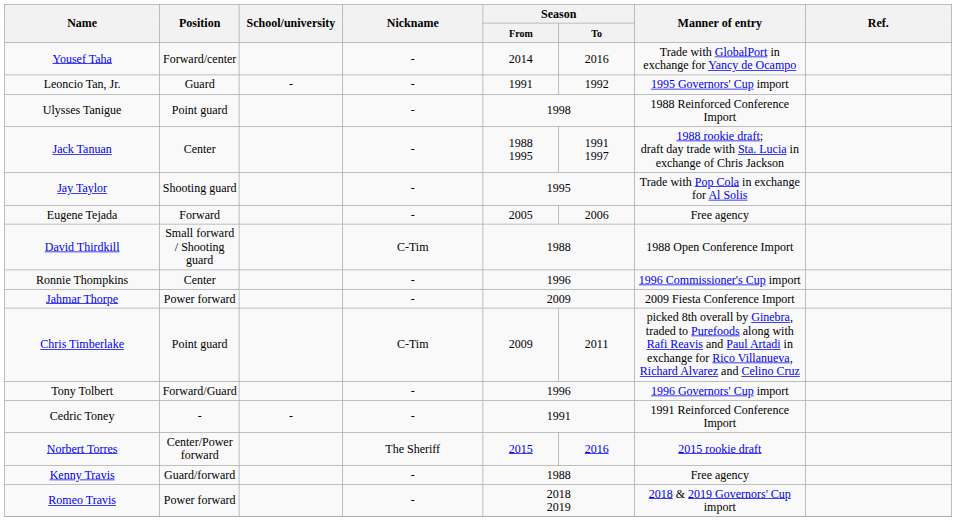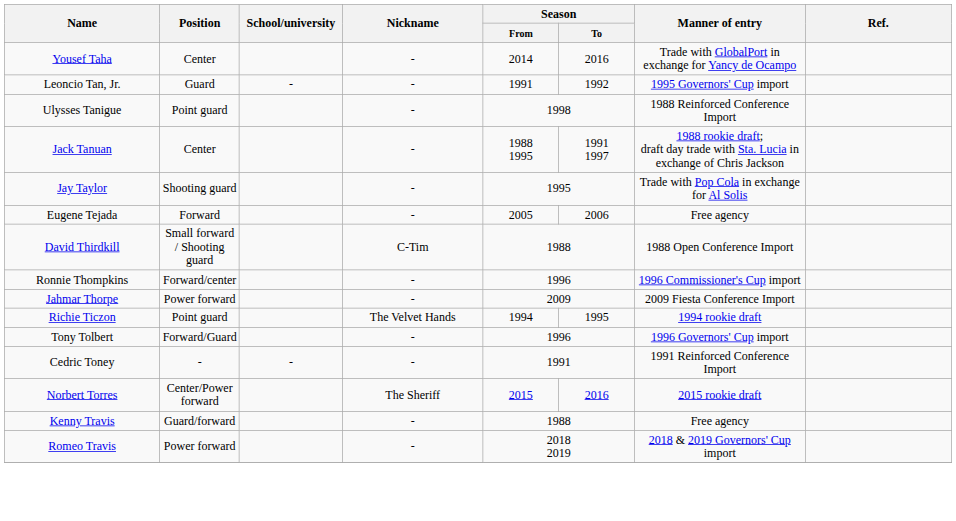Yousef Taha | Position: Forward/center -> Center
Ronnie Thompkins | Position: Center -> Forward/center
+ row: Richie Ticzon | Point guard | The Velvet Hands | 1994 | 1995 | 1994 rookie draft
- row: Chris Timberlake | Point guard | C-Tim | 2009 | 2011 | picked 8th overall by Ginebra, traded to Purefoods along with Rafi Reavis and Paul Artadi in exchange for Rico Villanueva, Richard Alvarez and Celino Cruz
